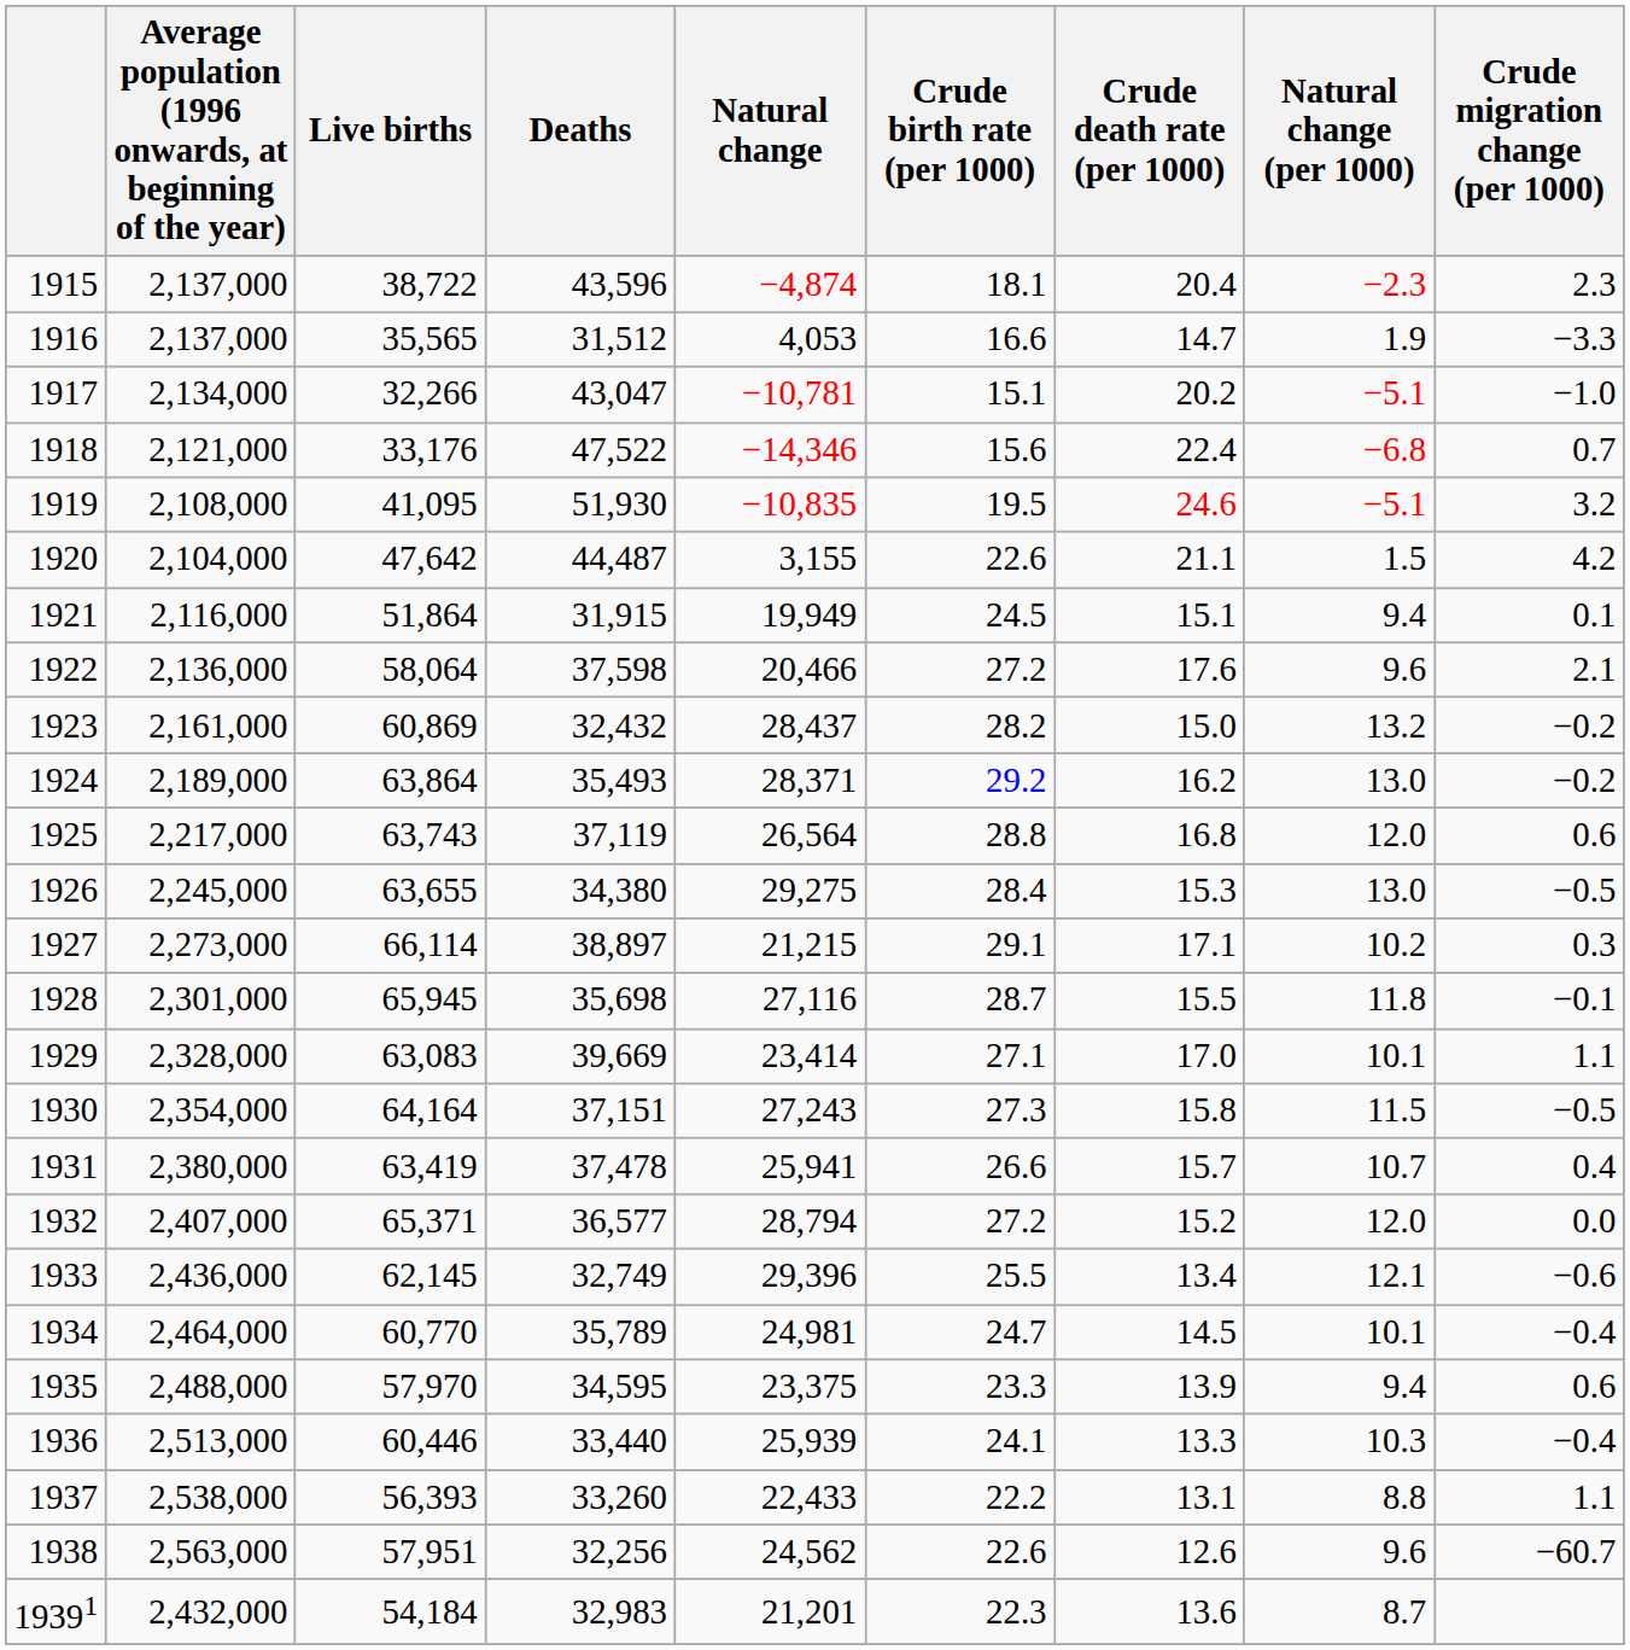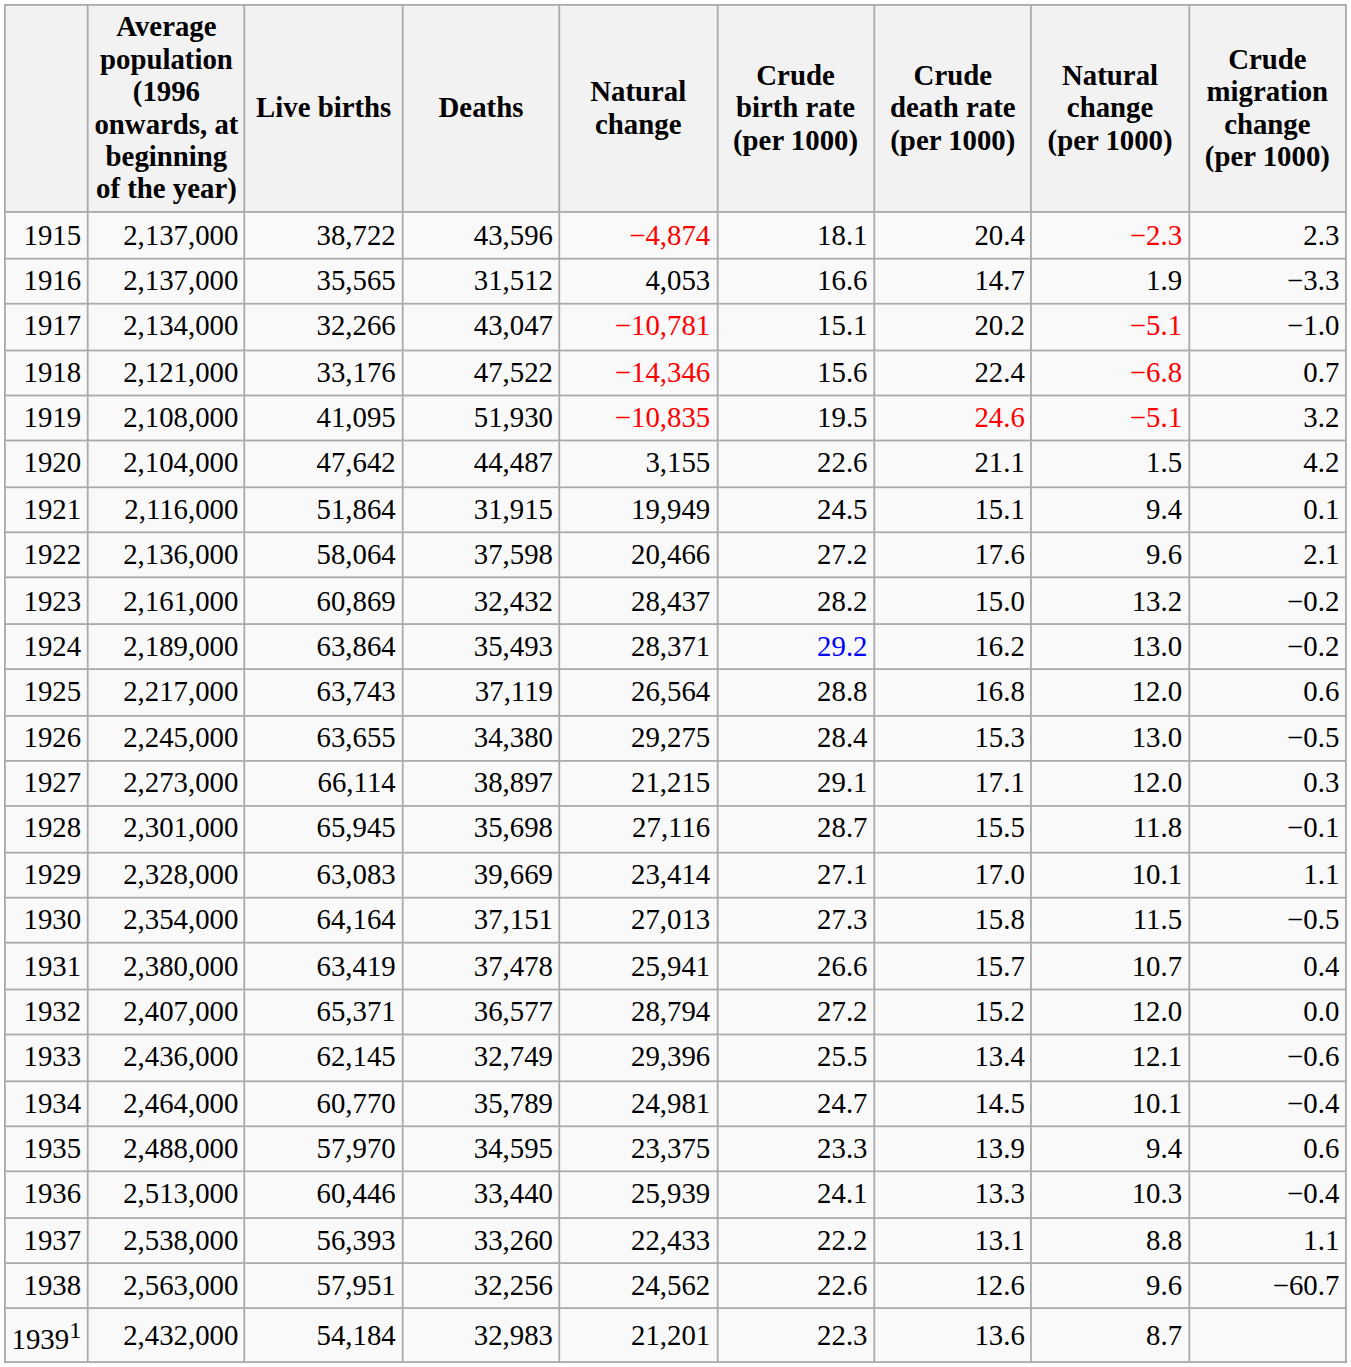1927 | Natural change (per 1000): 10.2 -> 12.0
1930 | Natural change: 27,243 -> 27,013
